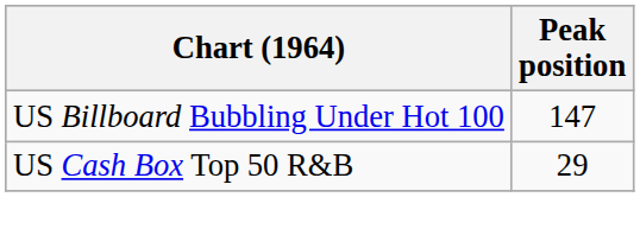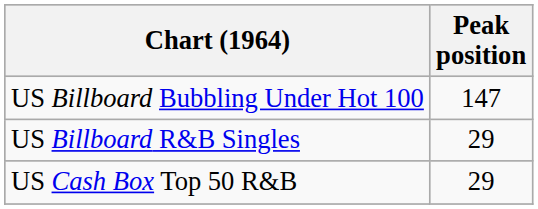+ row: US Billboard R&B Singles | 29
